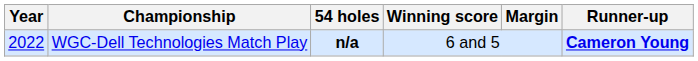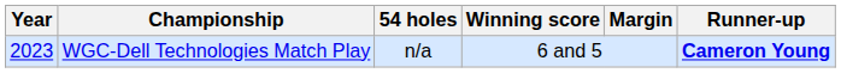WGC-Dell Technologies Match Play | Year: 2022 -> 2023
WGC-Dell Technologies Match Play | 54 holes: bold -> normal
